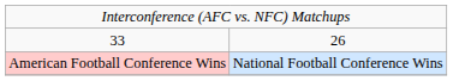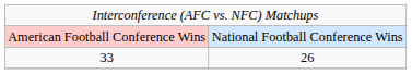rows swapped: American Football Conference Wins <-> 33
